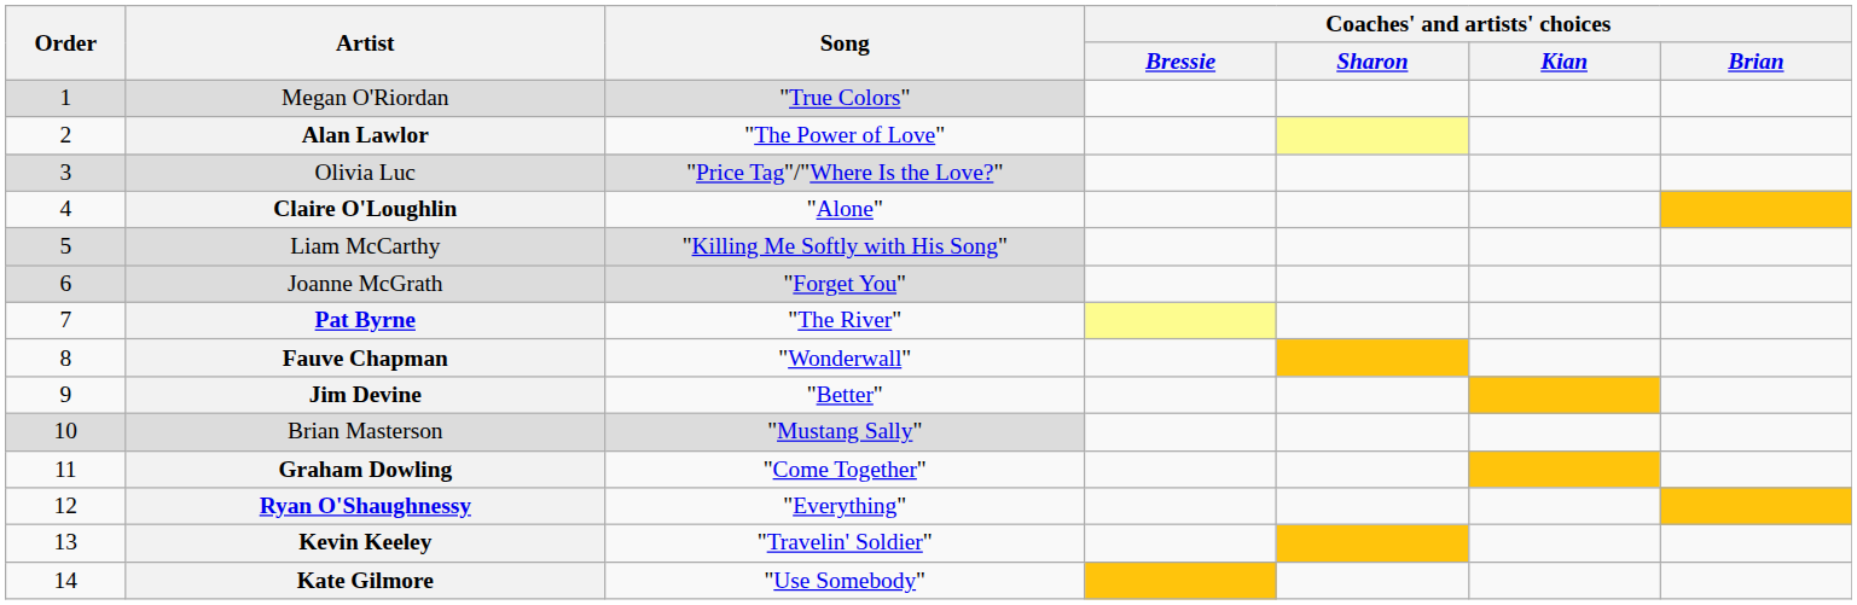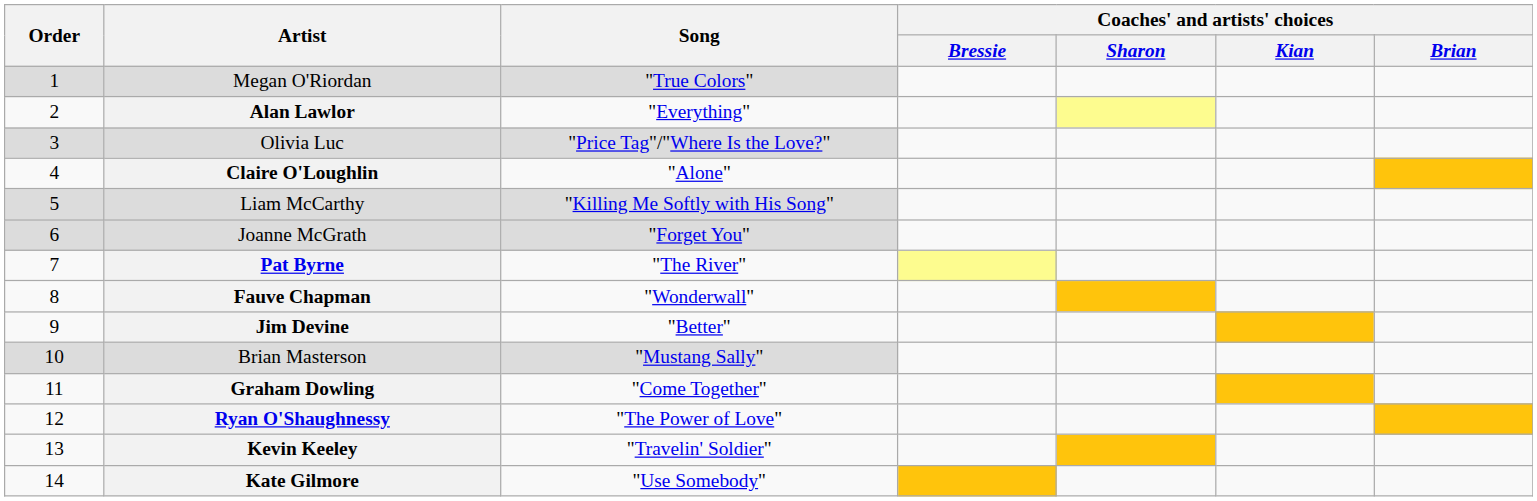Alan Lawlor | Song: "The Power of Love" -> "Everything"
Ryan O'Shaughnessy | Song: "Everything" -> "The Power of Love"
